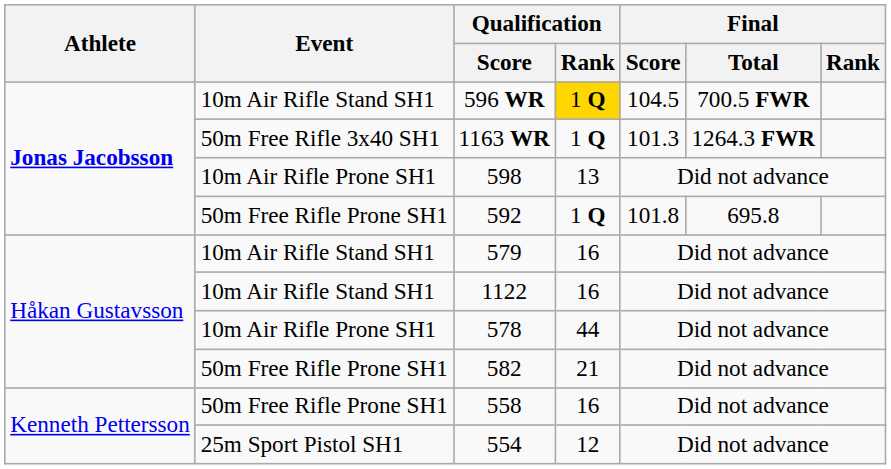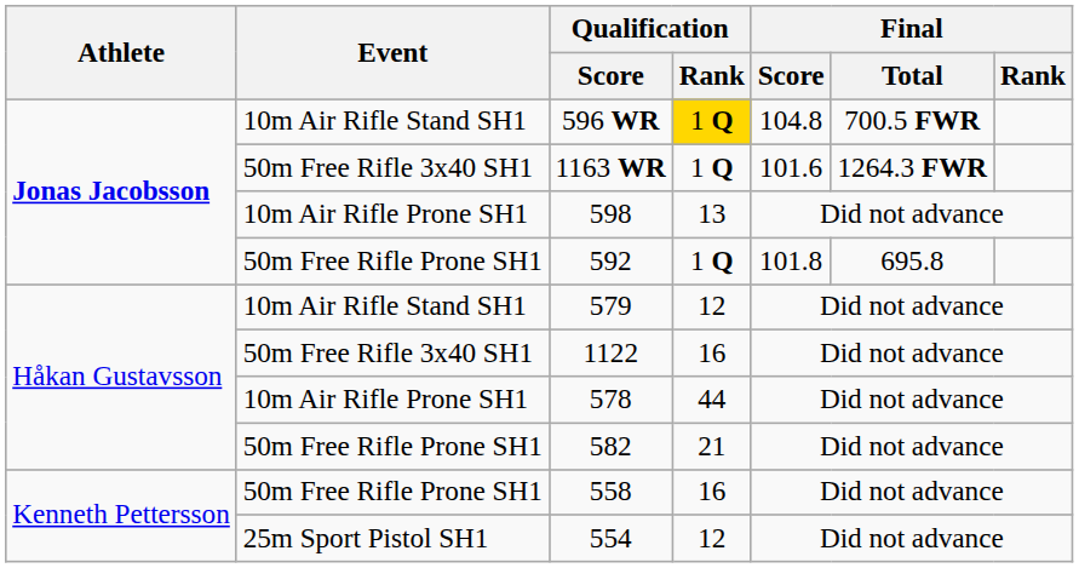596 WR | Final / Score: 104.5 -> 104.8
1163 WR | Final / Score: 101.3 -> 101.6
579 | Qualification / Rank: 16 -> 12
1122 | Event: 10m Air Rifle Stand SH1 -> 50m Free Rifle 3x40 SH1
